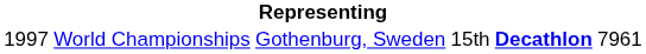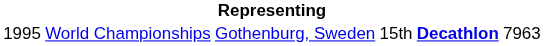World Championships | column 1: 1997 -> 1995
World Championships | column 6: 7961 -> 7963
